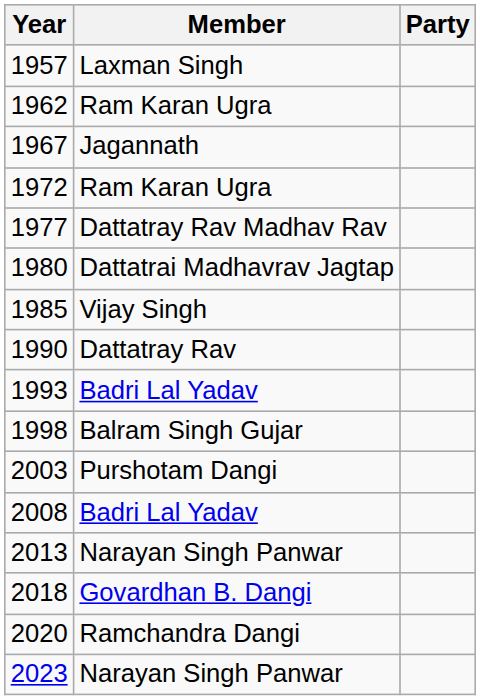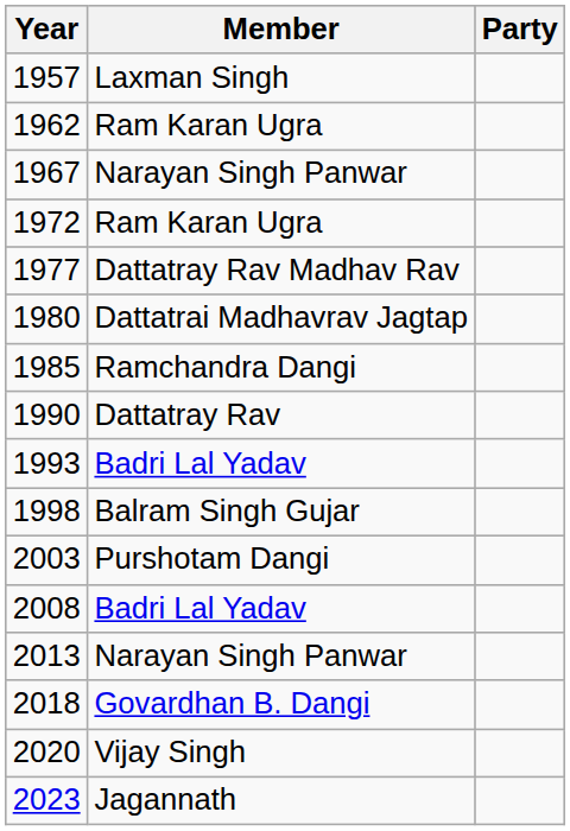1967 | Member: Jagannath -> Narayan Singh Panwar
1985 | Member: Vijay Singh -> Ramchandra Dangi
2020 | Member: Ramchandra Dangi -> Vijay Singh
2023 | Member: Narayan Singh Panwar -> Jagannath
